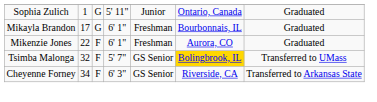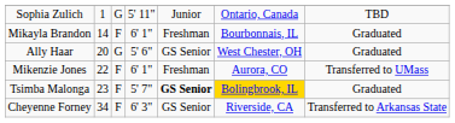Sophia Zulich | column 7: Graduated -> TBD
Mikayla Brandon | column 2: 17 -> 14
Mikayla Brandon | column 3: G -> F
+ row: Ally Haar | 20 | G | 5' 6" | GS Senior | West Chester, OH | Graduated
Mikenzie Jones | column 7: Graduated -> Transferred to UMass
Tsimba Malonga | column 2: 32 -> 23
Tsimba Malonga | column 5: normal -> bold
Tsimba Malonga | column 7: Transferred to UMass -> Graduated
